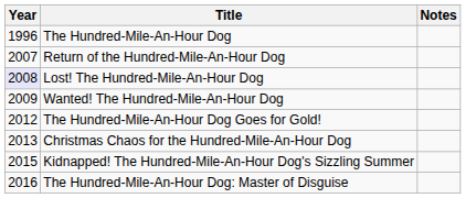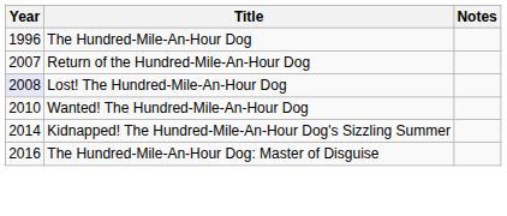Wanted! The Hundred-Mile-An-Hour Dog | Year: 2009 -> 2010
- row: 2012 | The Hundred-Mile-An-Hour Dog Goes for Gold!
- row: 2013 | Christmas Chaos for the Hundred-Mile-An-Hour Dog
Kidnapped! The Hundred-Mile-An-Hour Dog's Sizzling Summer | Year: 2015 -> 2014
